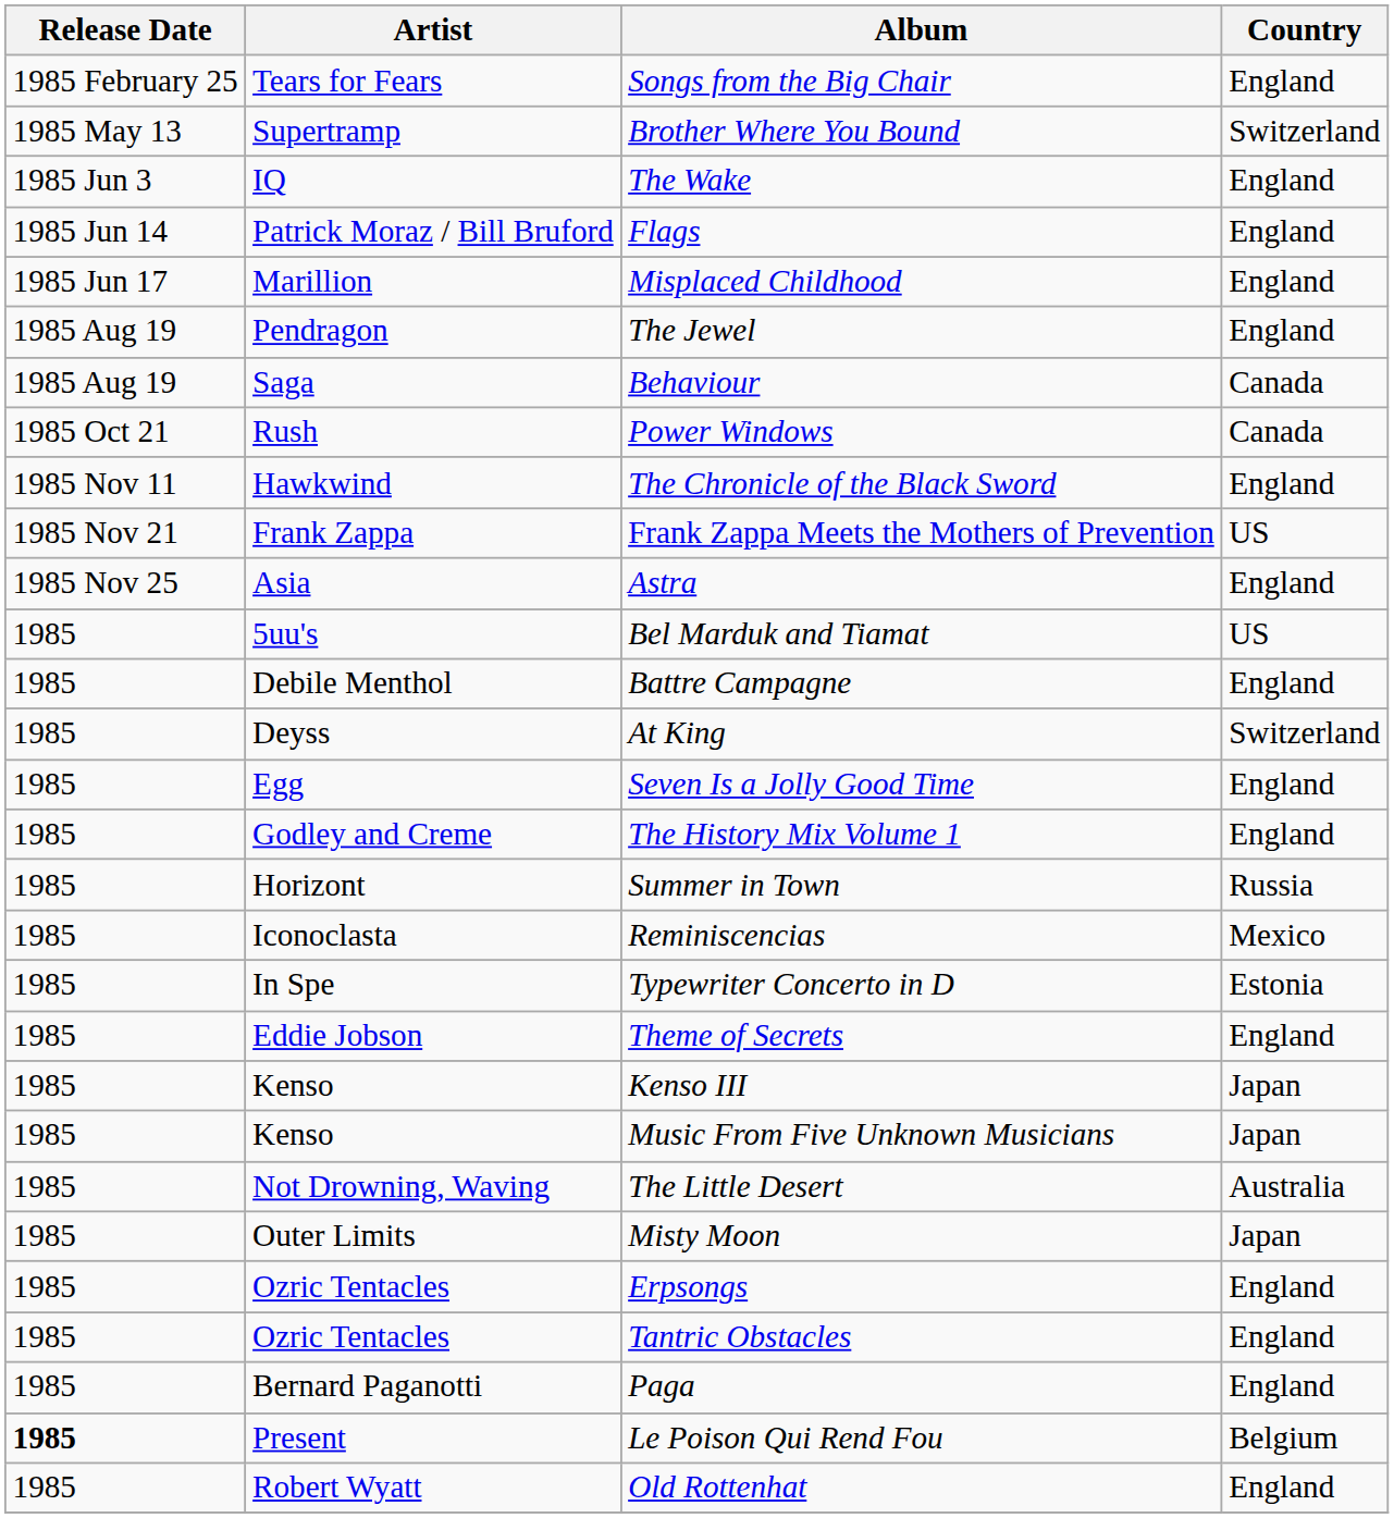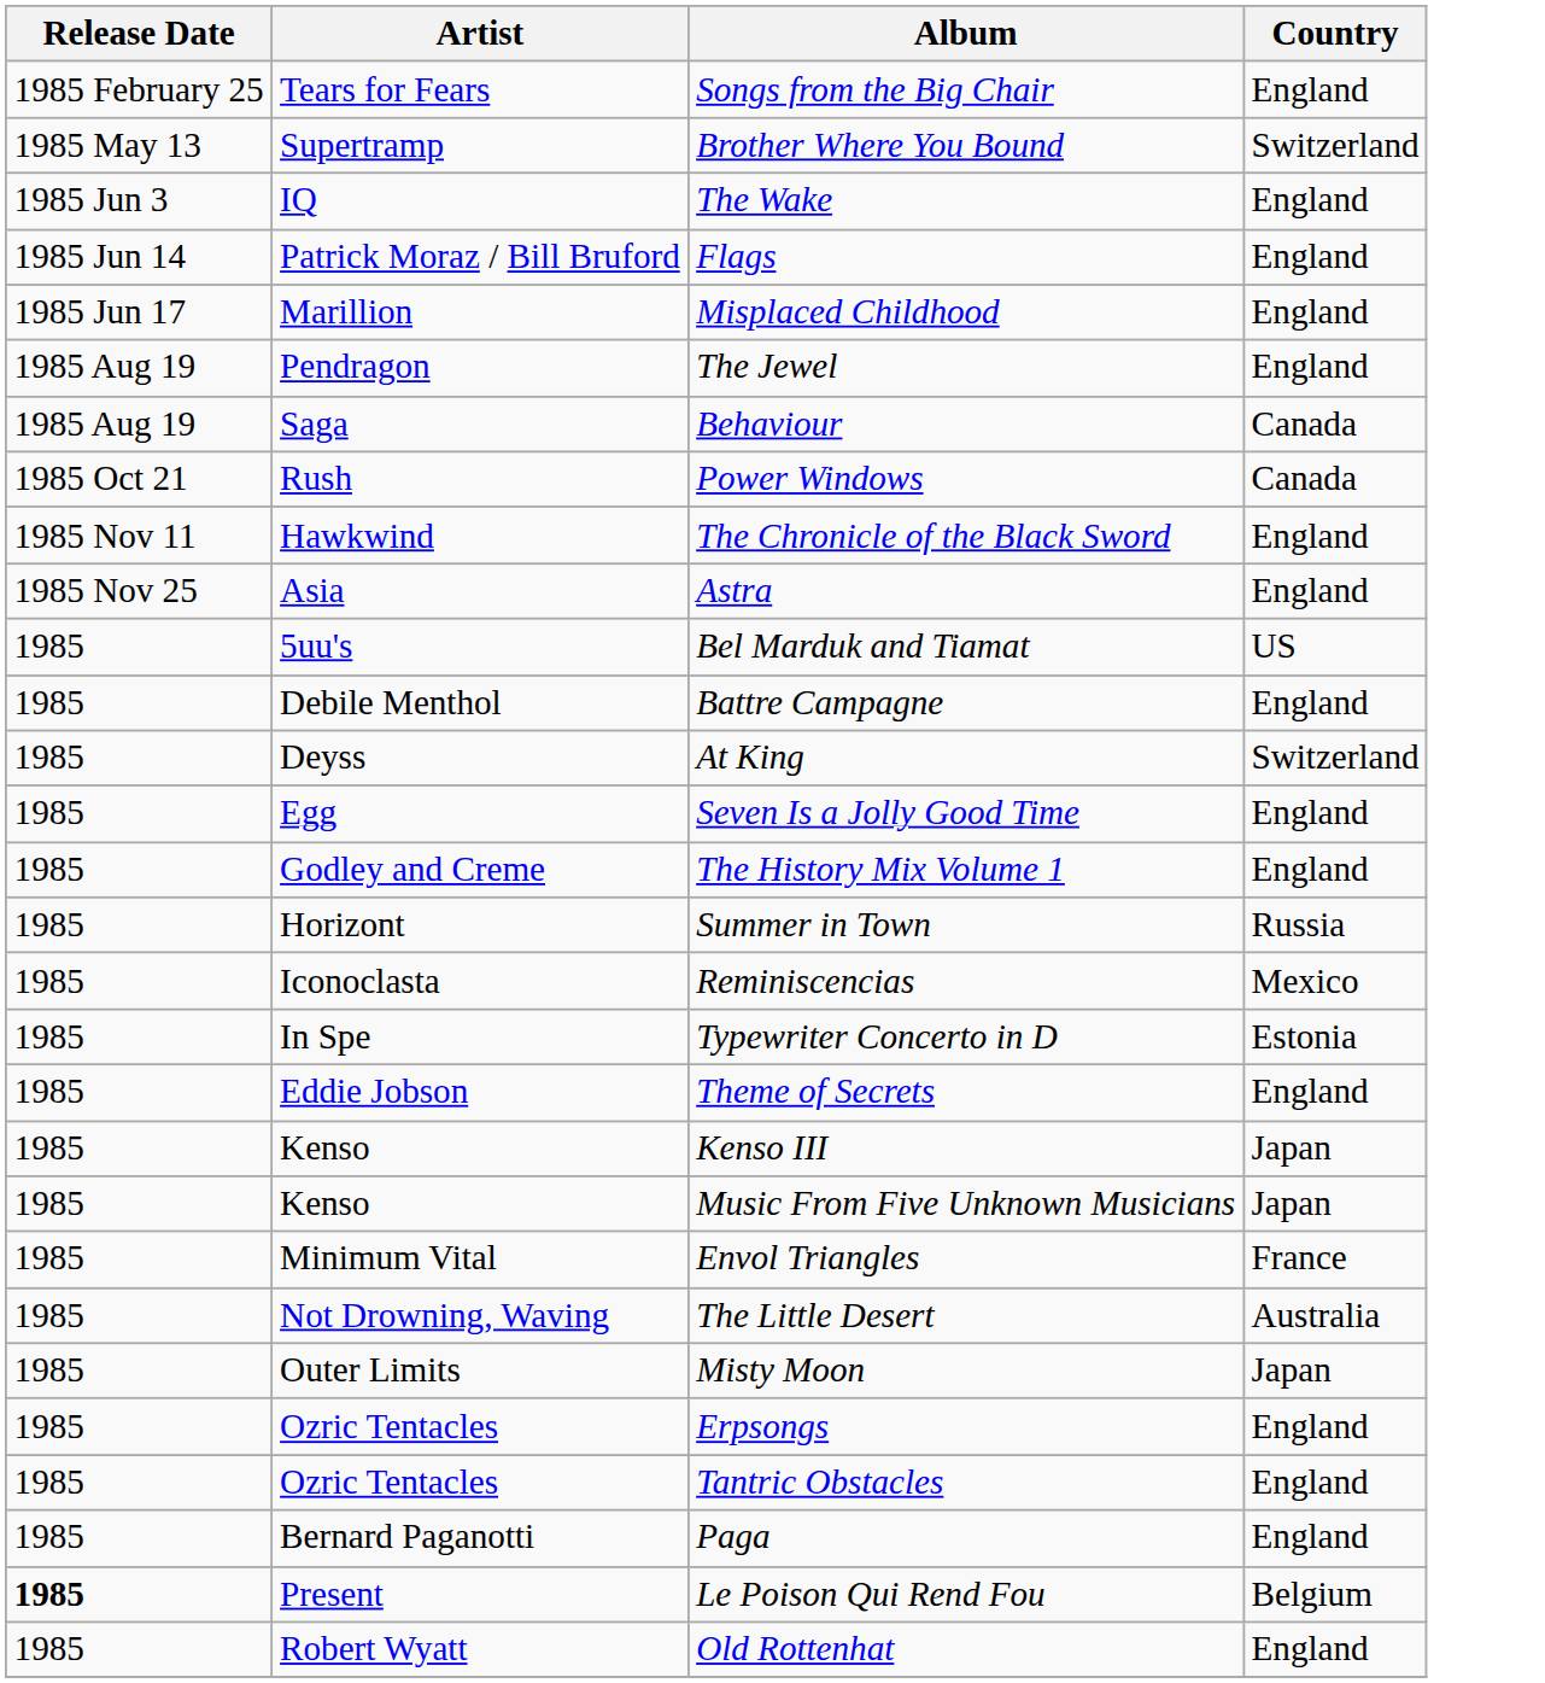- row: 1985 Nov 21 | Frank Zappa | Frank Zappa Meets the Mothers of Prevention | US
+ row: 1985 | Minimum Vital | Envol Triangles | France
